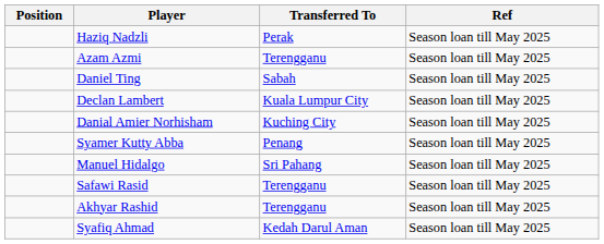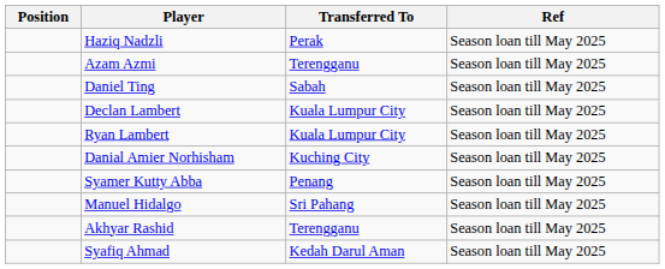+ row: Ryan Lambert | Kuala Lumpur City | Season loan till May 2025
- row: Safawi Rasid | Terengganu | Season loan till May 2025
